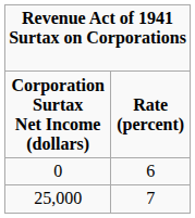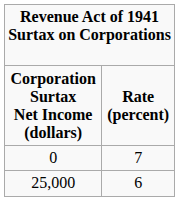0 | column 2: 6 -> 7
25,000 | column 2: 7 -> 6
